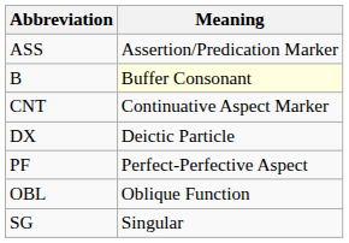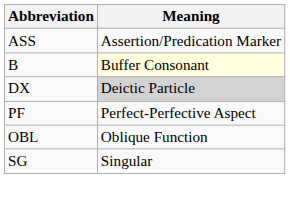- row: CNT | Continuative Aspect Marker
DX | Meaning: no background -> lightgrey background
